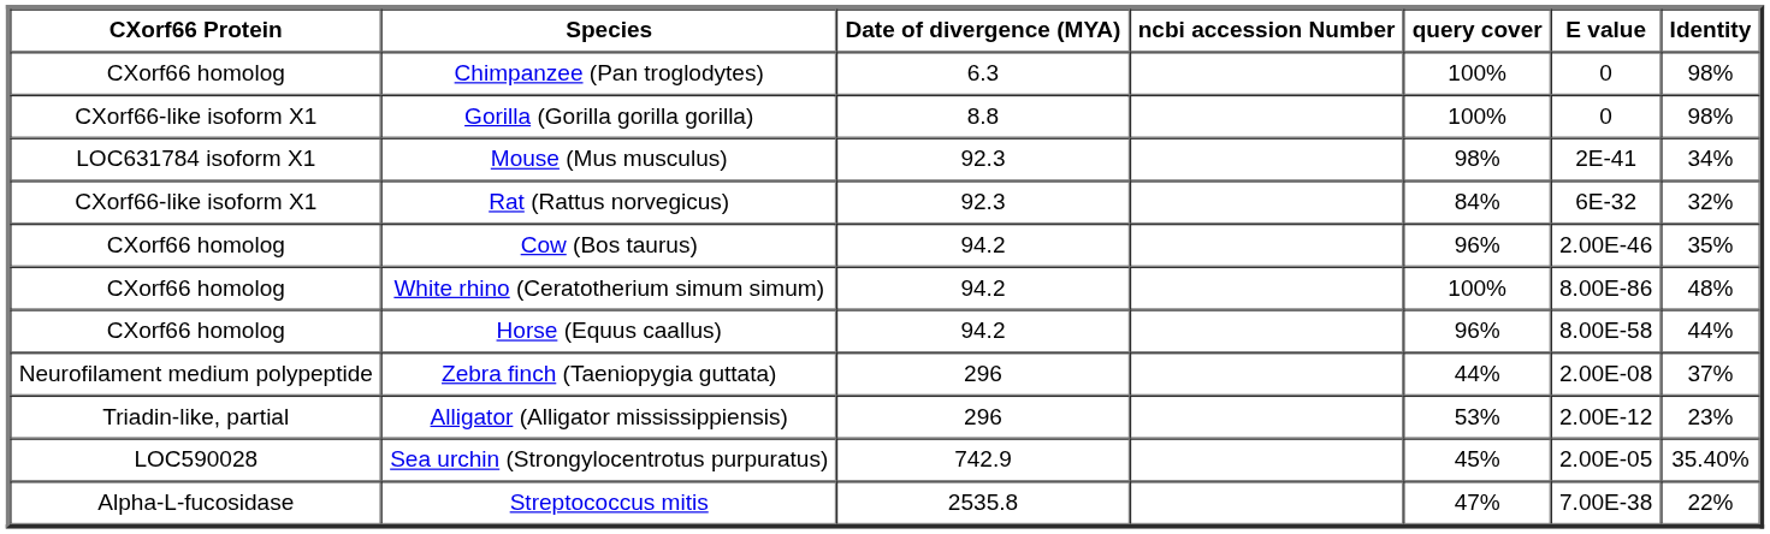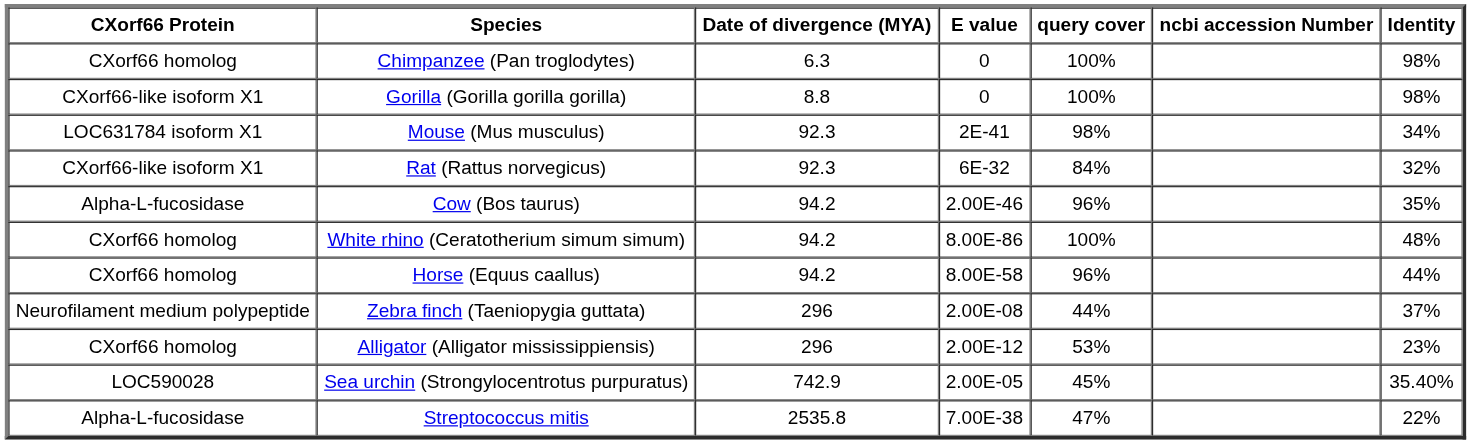columns swapped: ncbi accession Number <-> E value
Cow (Bos taurus) | CXorf66 Protein: CXorf66 homolog -> Alpha-L-fucosidase
Alligator (Alligator mississippiensis) | CXorf66 Protein: Triadin-like, partial -> CXorf66 homolog
